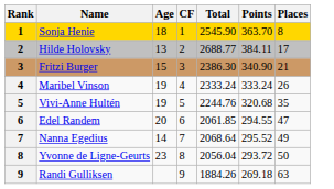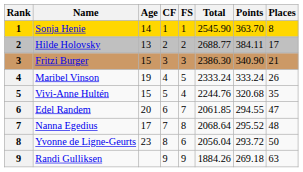+ column: FS | 1 | 2 | 3 | 5 | 4 | 7 | 8 | 6 | 9
Sonja Henie | Age: 18 -> 14
Vivi-Anne Hultén | Age: 19 -> 15
Nanna Egedius | Age: 14 -> 17
Nanna Egedius | Places: 49 -> 48
